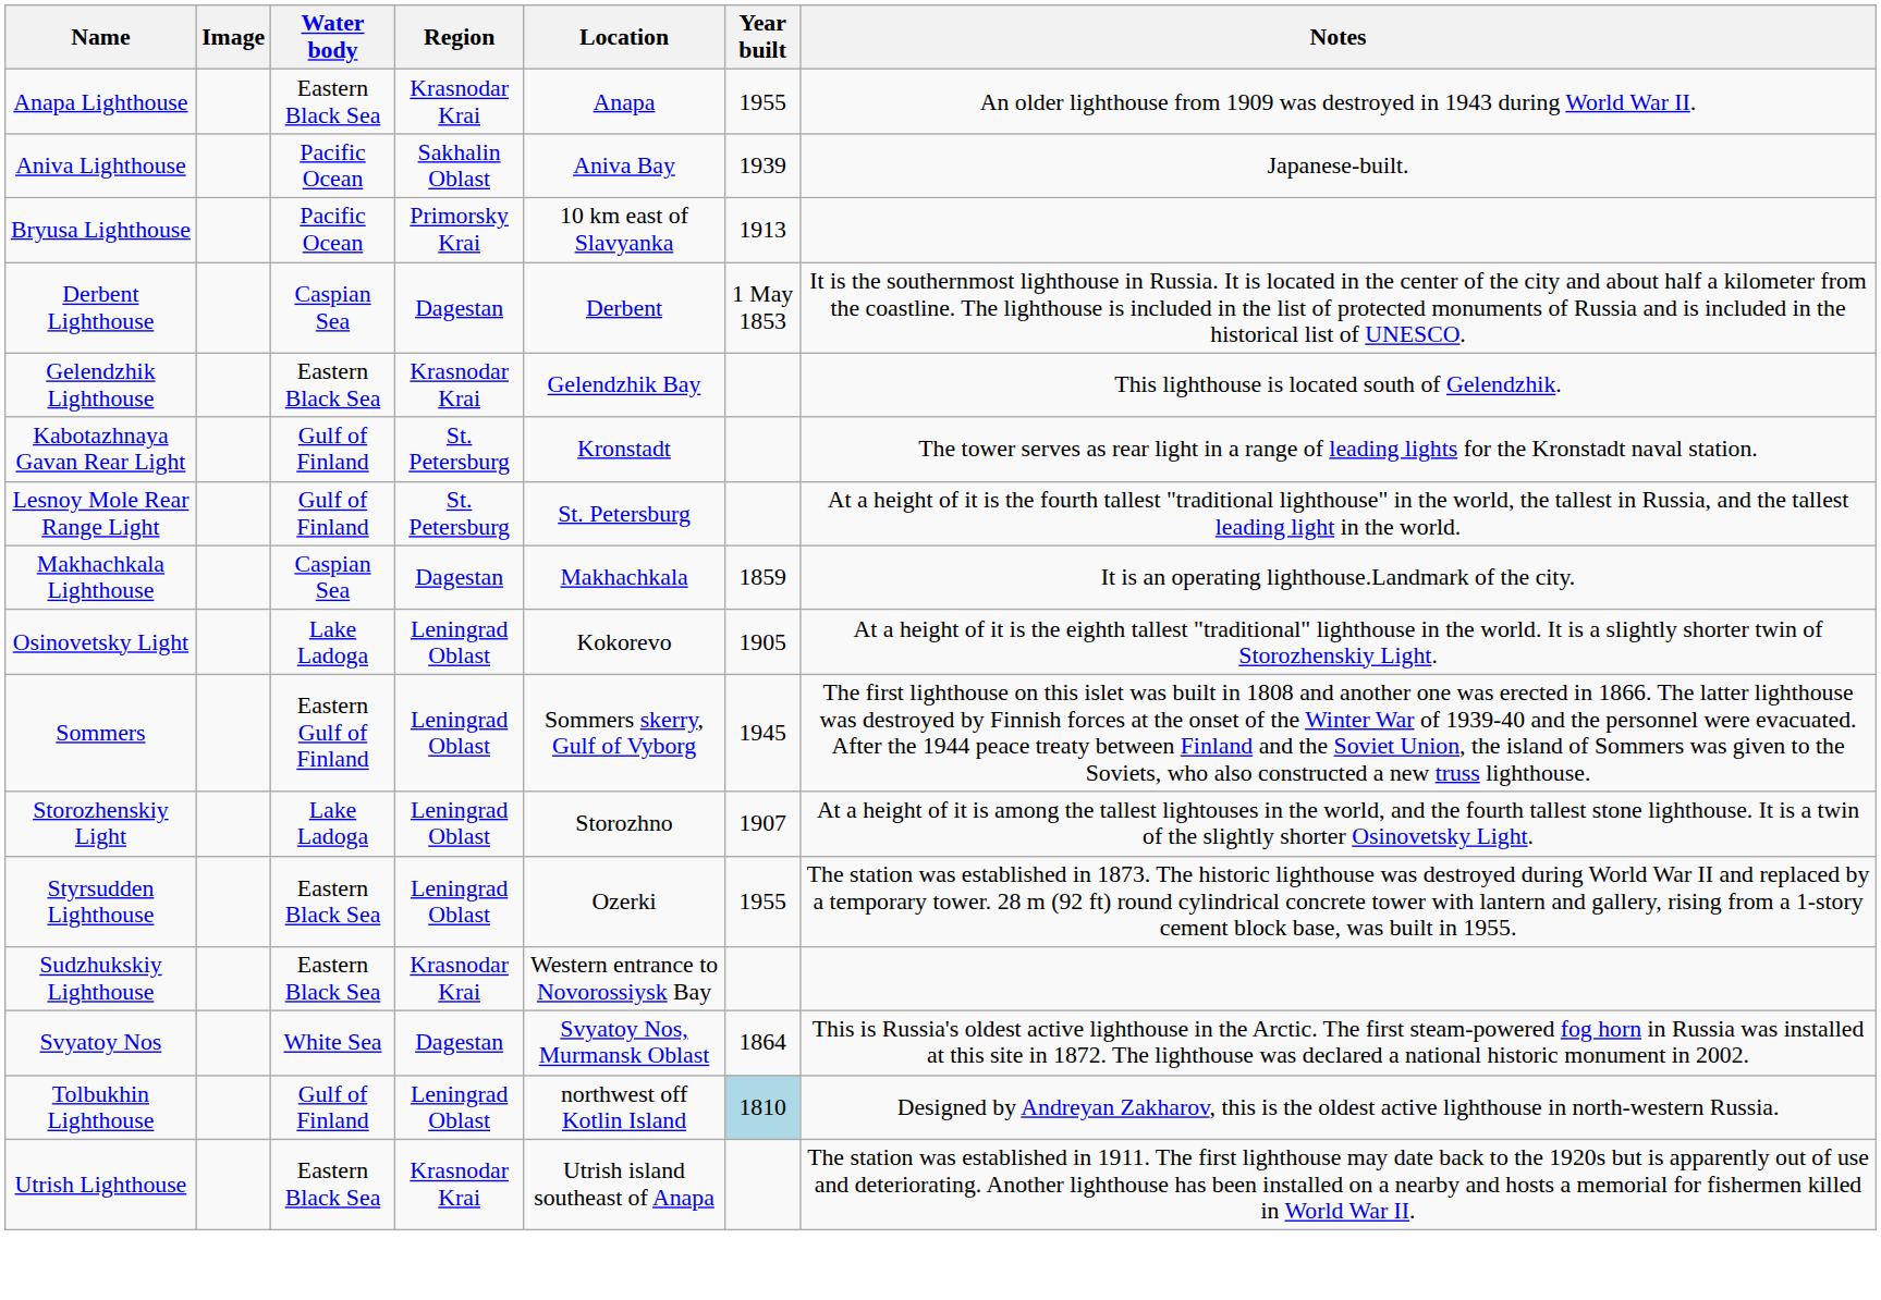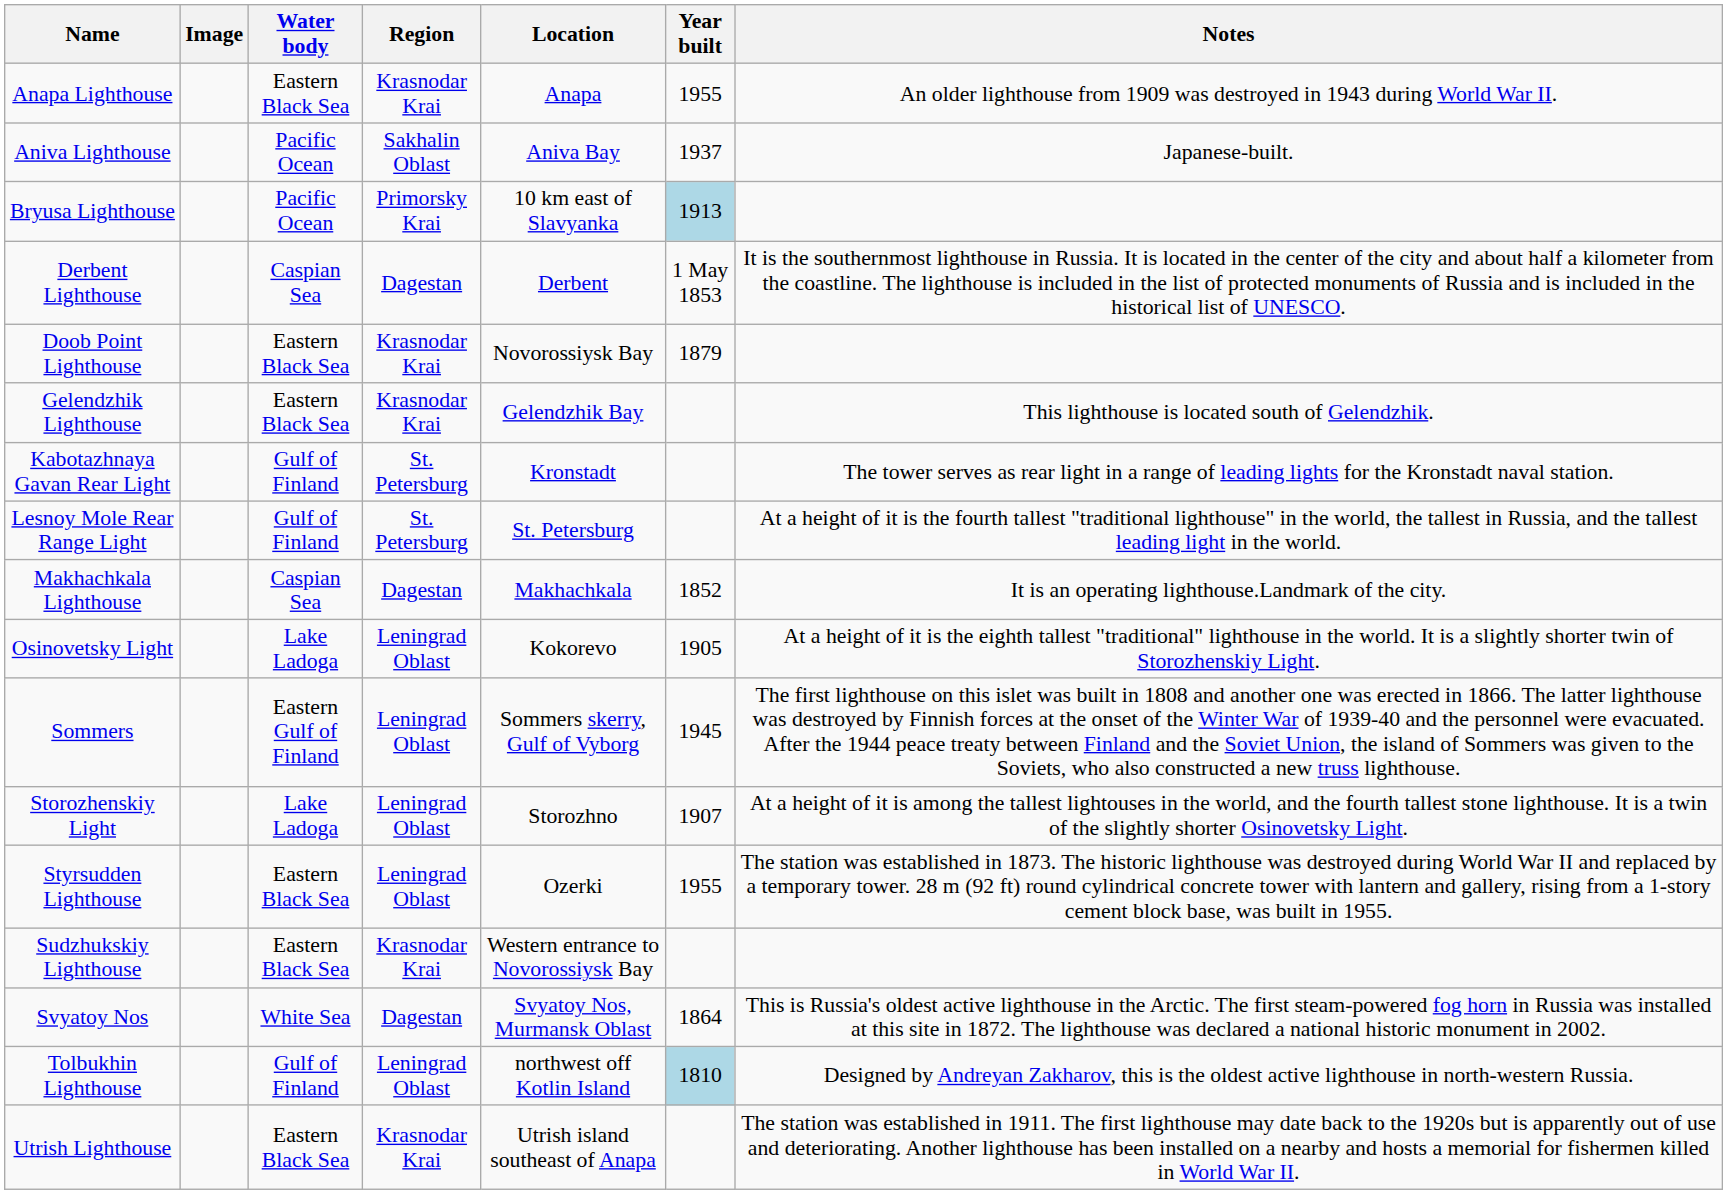Aniva Lighthouse | Year built: 1939 -> 1937
Bryusa Lighthouse | Year built: no background -> lightblue background
+ row: Doob Point Lighthouse | Eastern Black Sea | Krasnodar Krai | Novorossiysk Bay | 1879
Makhachkala Lighthouse | Year built: 1859 -> 1852
